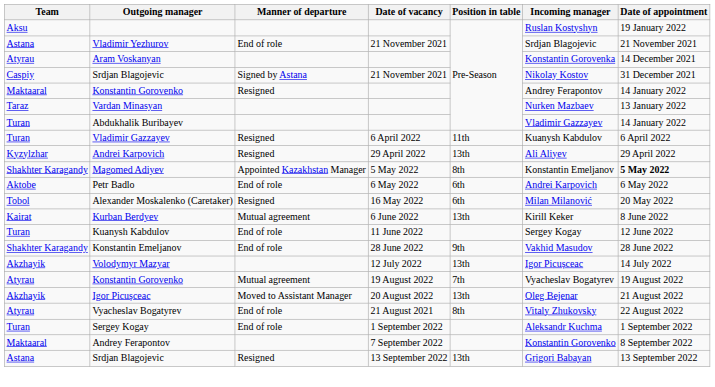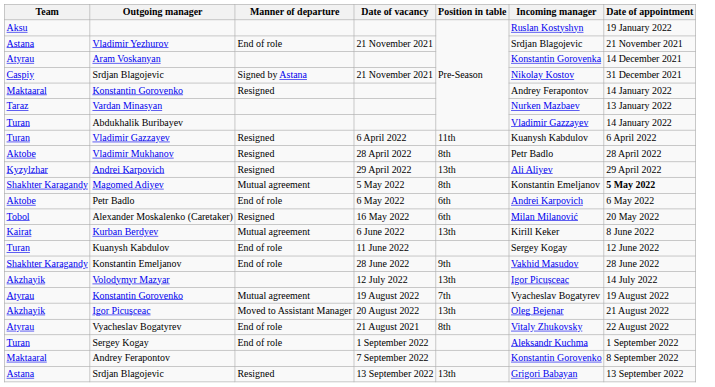+ row: Aktobe | Vladimir Mukhanov | Resigned | 28 April 2022 | 8th | Petr Badlo | 28 April 2022
Magomed Adiyev | Manner of departure: Appointed Kazakhstan Manager -> Mutual agreement
